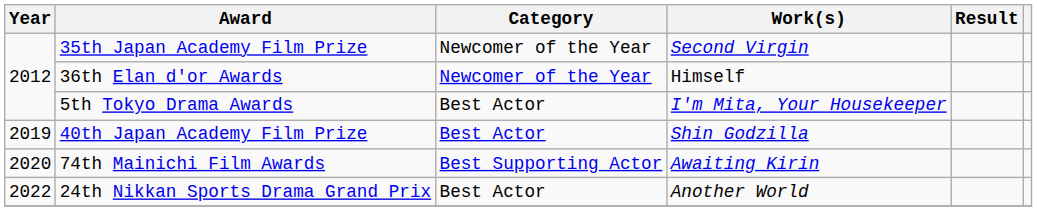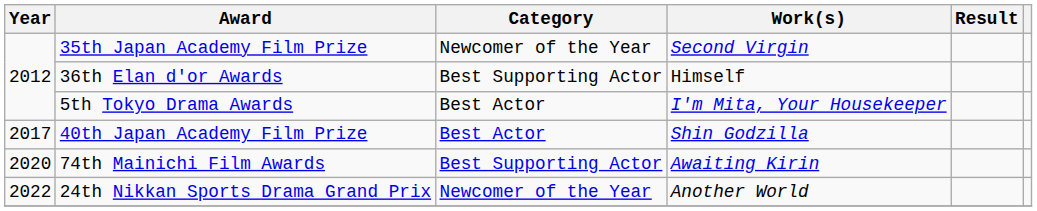36th Elan d'or Awards | Category: Newcomer of the Year -> Best Supporting Actor
40th Japan Academy Film Prize | Year: 2019 -> 2017
24th Nikkan Sports Drama Grand Prix | Category: Best Actor -> Newcomer of the Year
